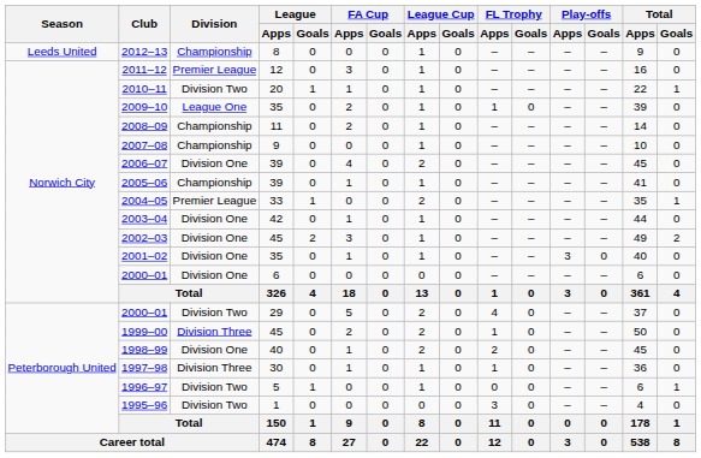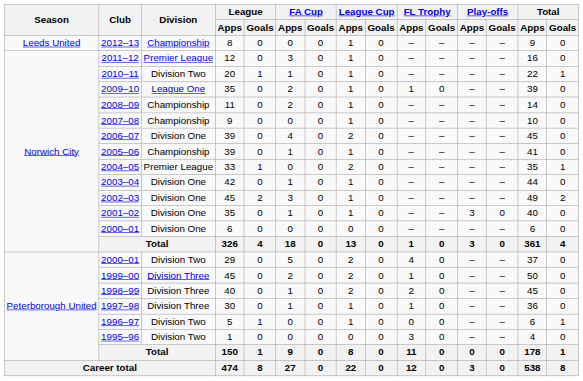1998–99 | Division: Division One -> Division Three
